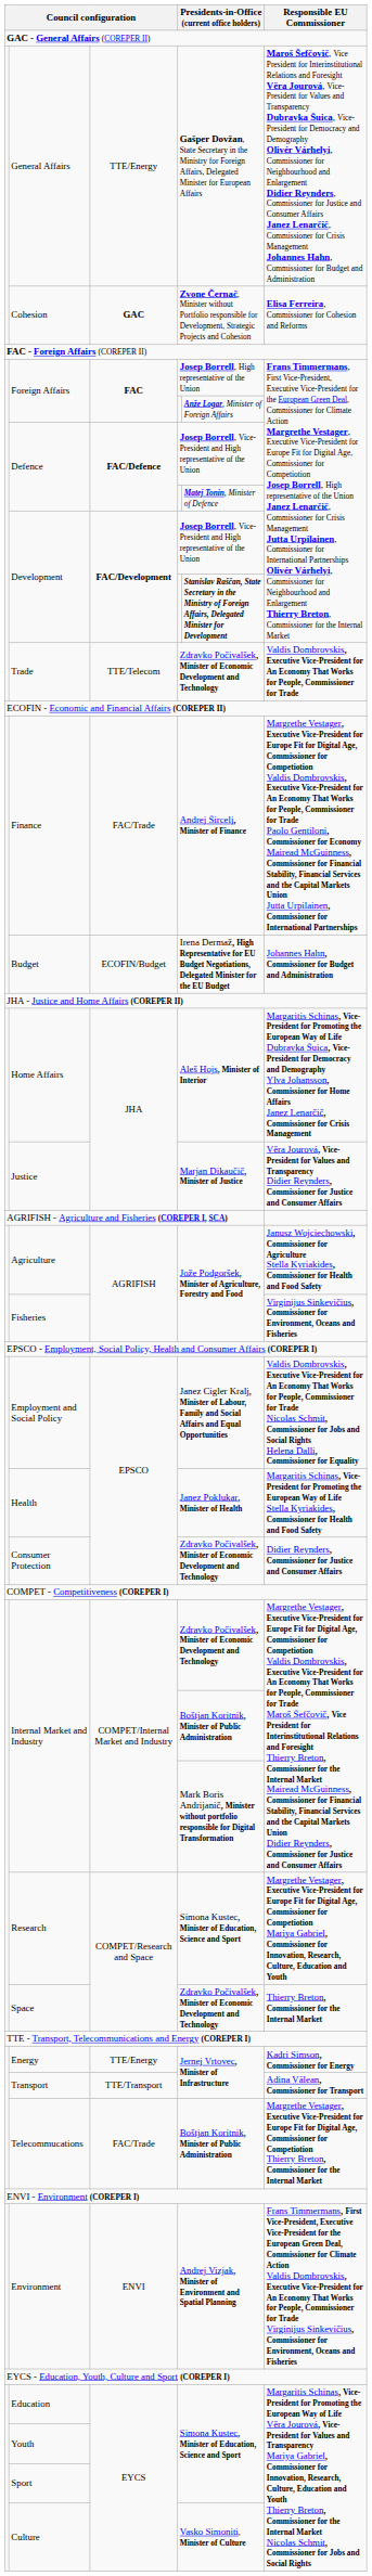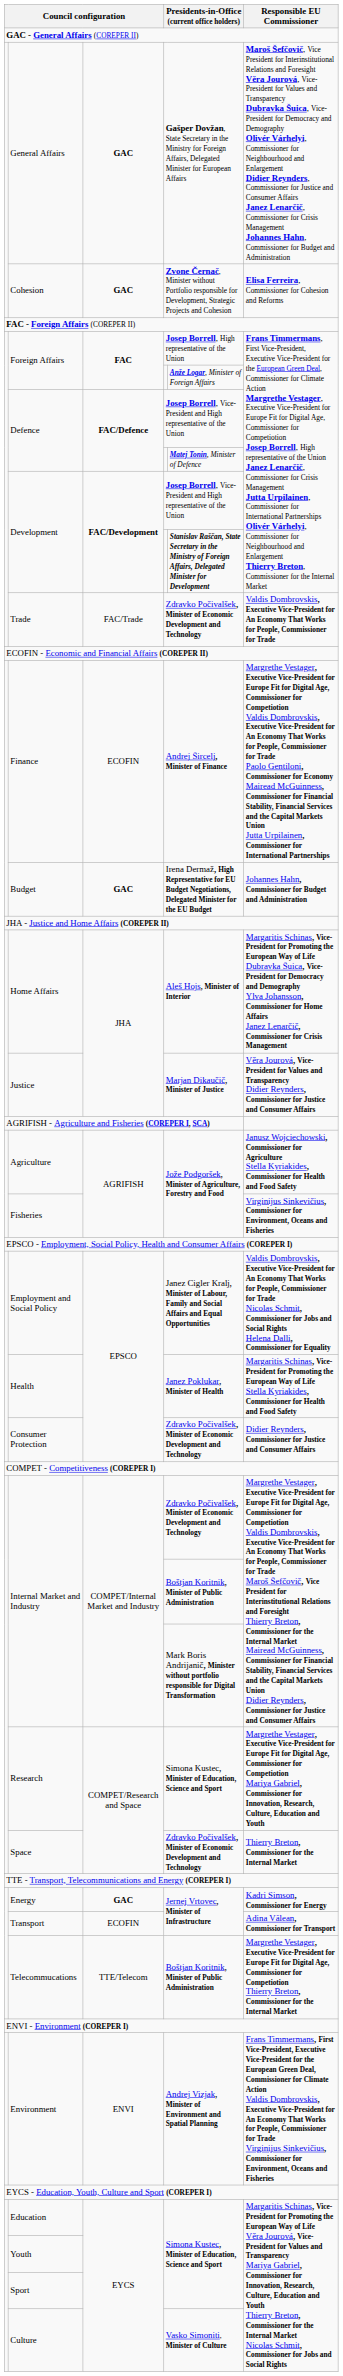General Affairs | column 3: TTE/Energy -> GAC
Trade | column 3: TTE/Telecom -> FAC/Trade
Finance | column 3: FAC/Trade -> ECOFIN
Budget | column 3: ECOFIN/Budget -> GAC
Energy | column 3: TTE/Energy -> GAC
Transport | column 3: TTE/Transport -> ECOFIN
Telecommucations | column 3: FAC/Trade -> TTE/Telecom
